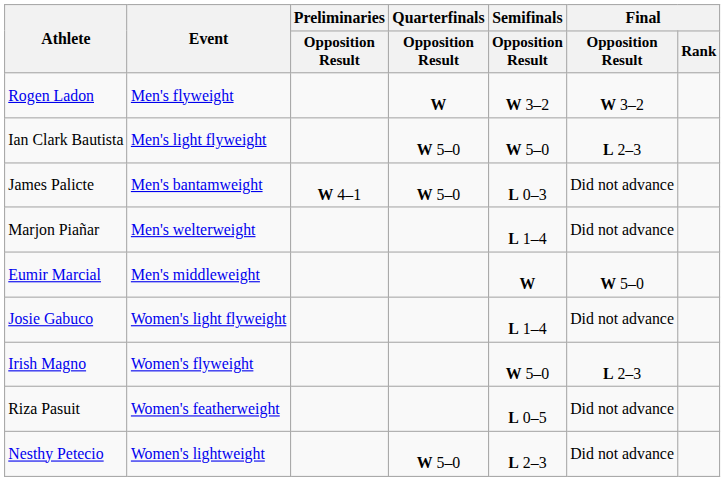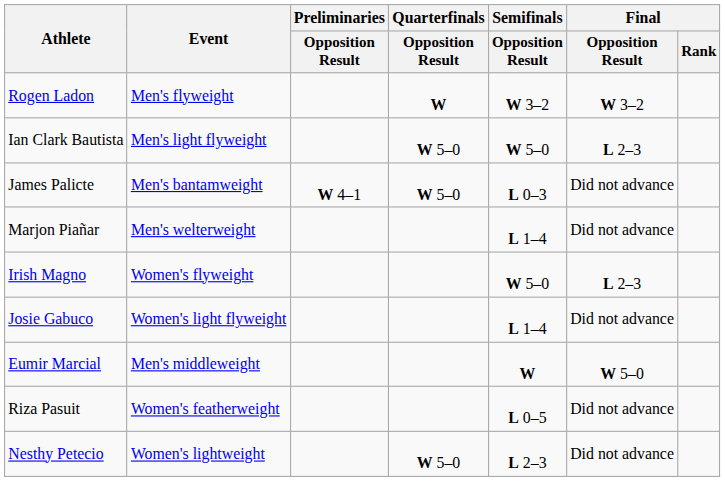rows swapped: Eumir Marcial <-> Irish Magno
